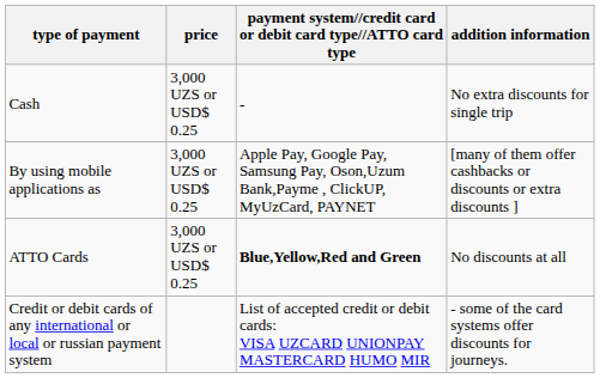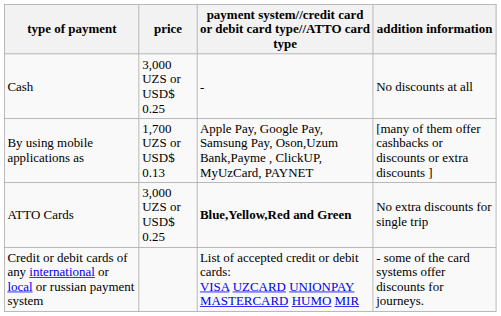Cash | addition information: No extra discounts for single trip -> No discounts at all
By using mobile applications as | price: 3,000 UZS or USD$ 0.25 -> 1,700 UZS or USD$ 0.13
ATTO Cards | addition information: No discounts at all -> No extra discounts for single trip
